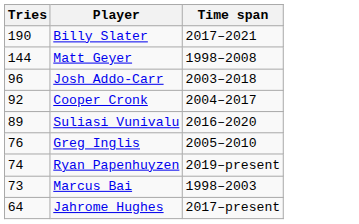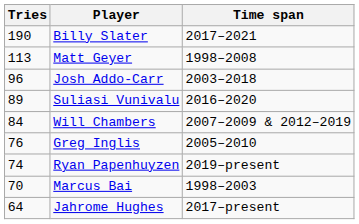Matt Geyer | Tries: 144 -> 113
- row: 92 | Cooper Cronk | 2004–2017
+ row: 84 | Will Chambers | 2007–2009 & 2012–2019
Marcus Bai | Tries: 73 -> 70
